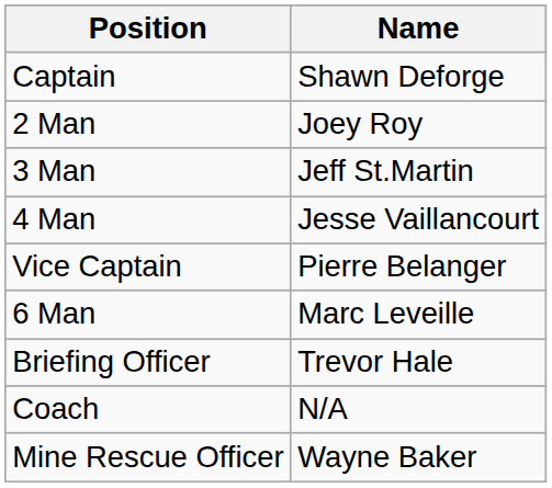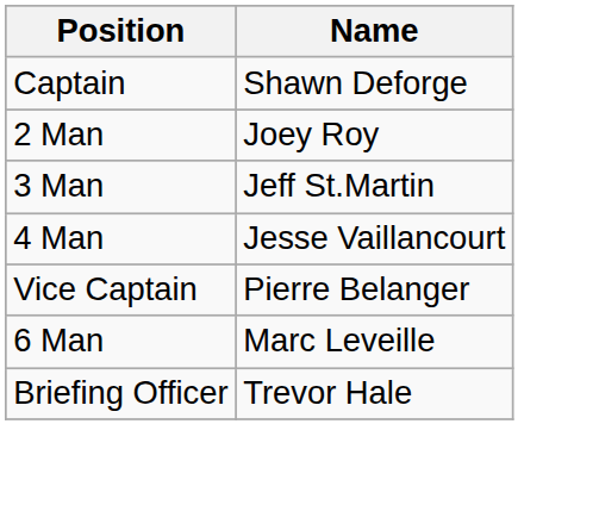- row: Coach | N/A
- row: Mine Rescue Officer | Wayne Baker
